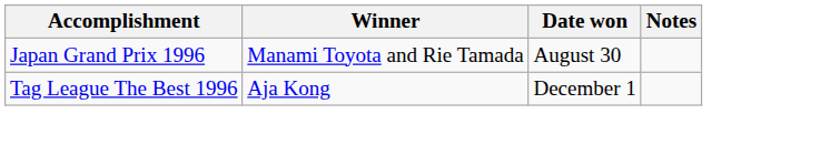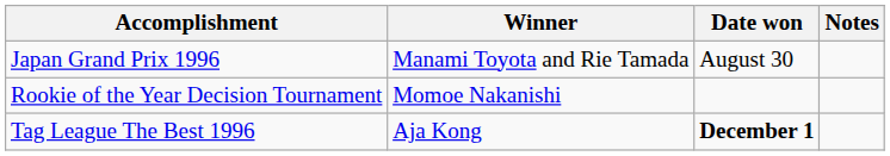+ row: Rookie of the Year Decision Tournament | Momoe Nakanishi
Tag League The Best 1996 | Date won: normal -> bold
